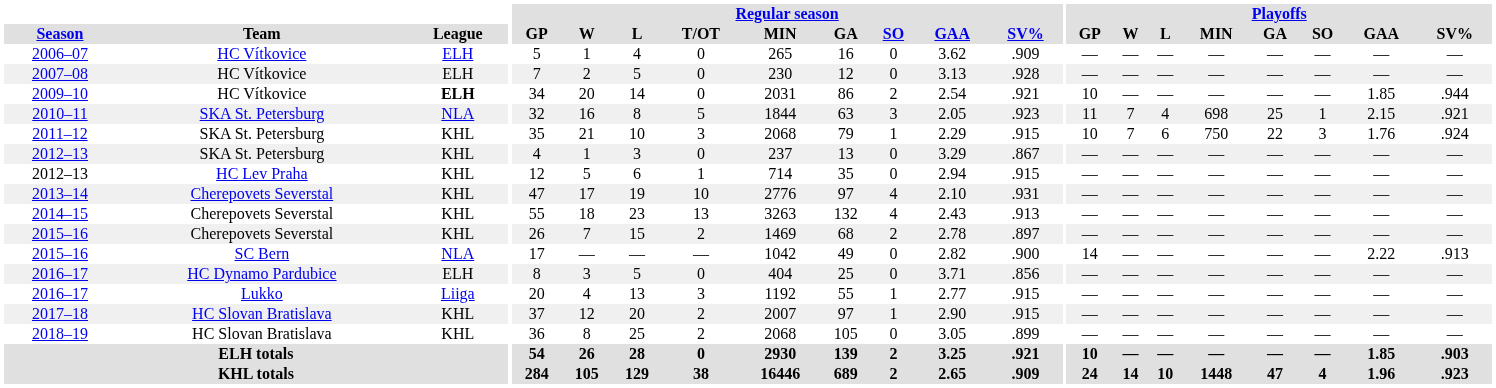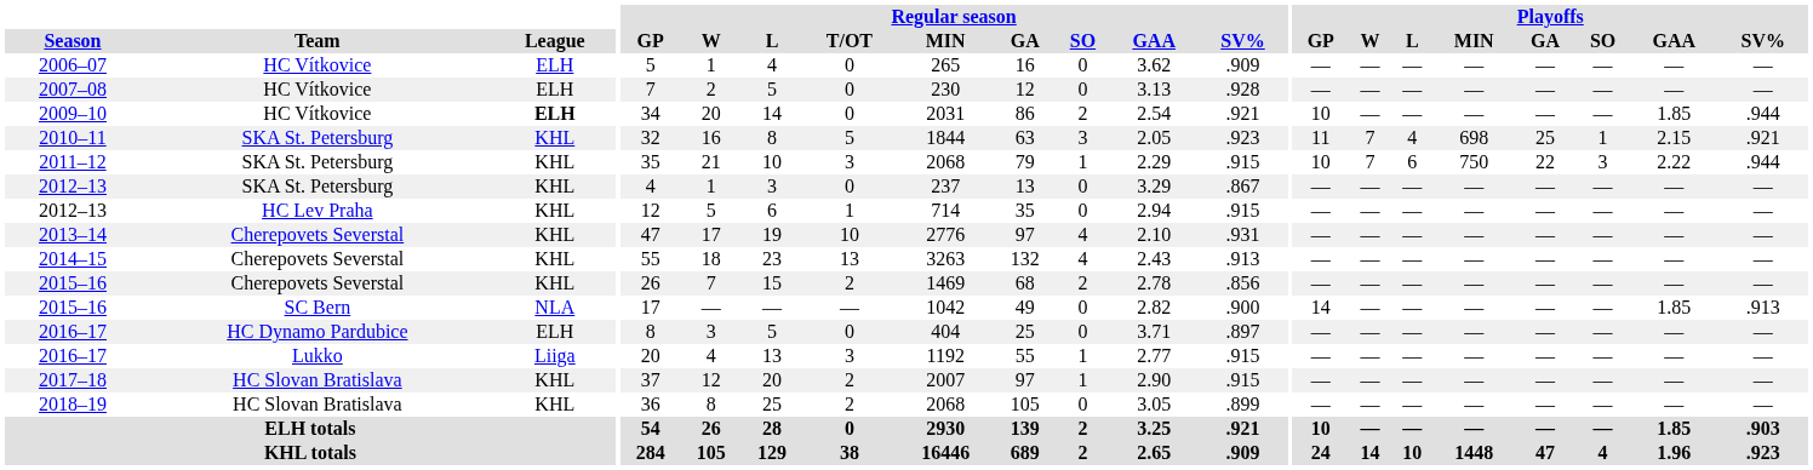2010–11 | League: NLA -> KHL
2011–12 | Playoffs / GAA: 1.76 -> 2.22
2011–12 | Playoffs / SV%: .924 -> .944
2015–16 / Cherepovets Severstal | Regular season / SV%: .897 -> .856
2015–16 / SC Bern | Playoffs / GAA: 2.22 -> 1.85
2016–17 / HC Dynamo Pardubice | Regular season / SV%: .856 -> .897
